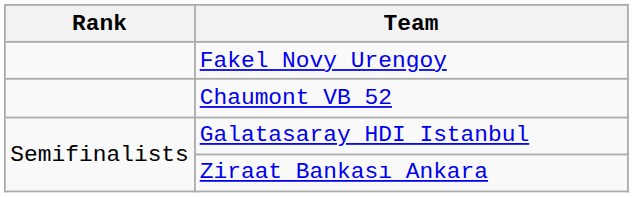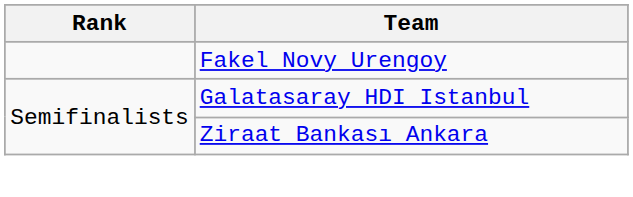- row: Chaumont VB 52
